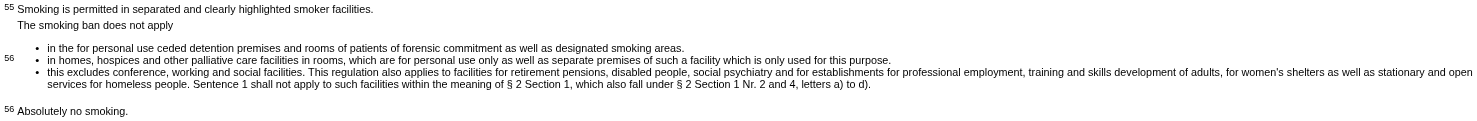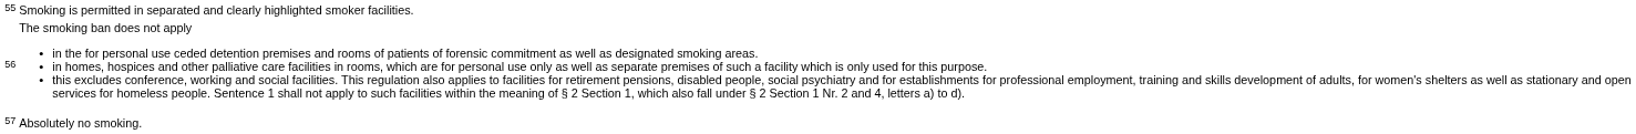Absolutely no smoking. | column 1: 56 -> 57
